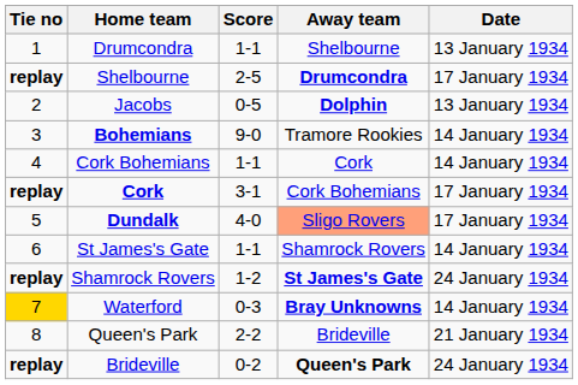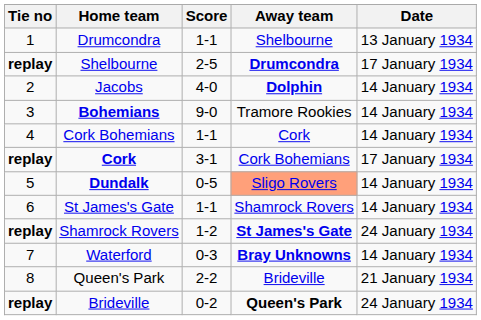Jacobs | Score: 0-5 -> 4-0
Jacobs | Date: 13 January 1934 -> 14 January 1934
Dundalk | Score: 4-0 -> 0-5
Dundalk | Date: 17 January 1934 -> 14 January 1934
Waterford | Tie no: gold background -> no background
